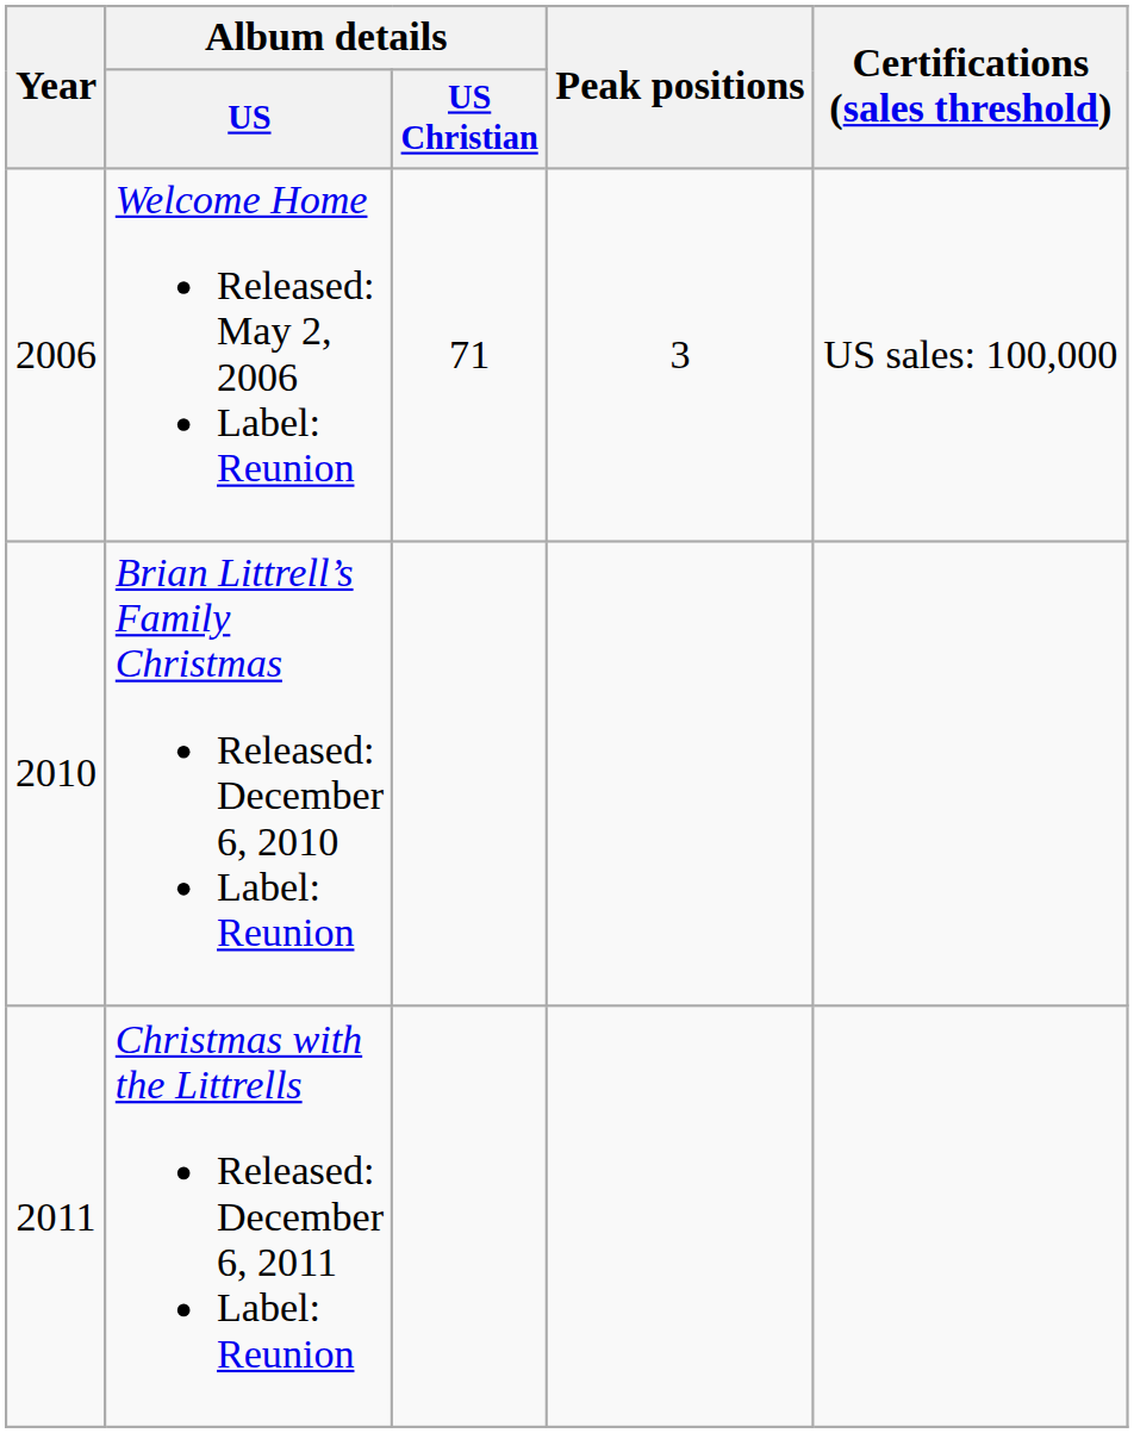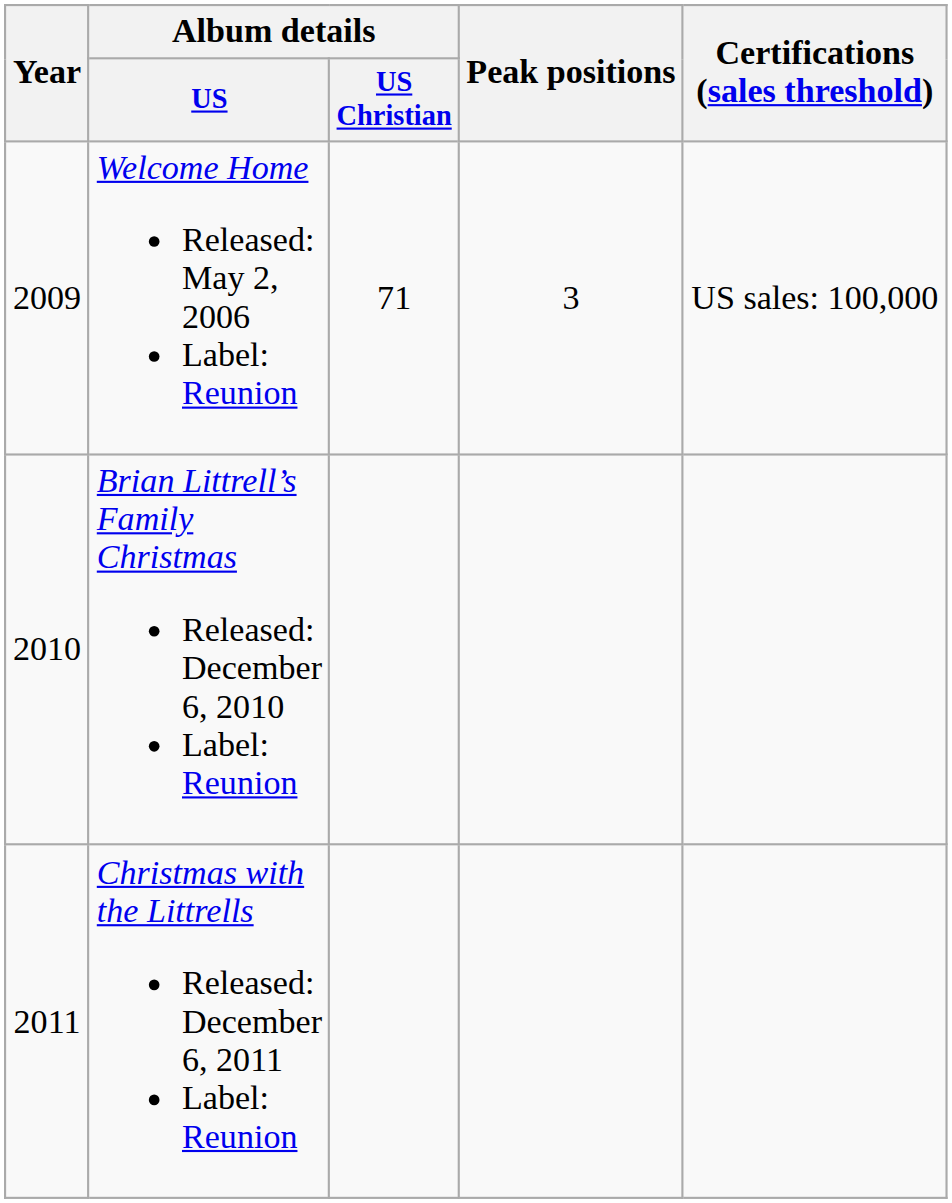Welcome Home Released: May 2, 2006 Label: Reunion | Year: 2006 -> 2009
